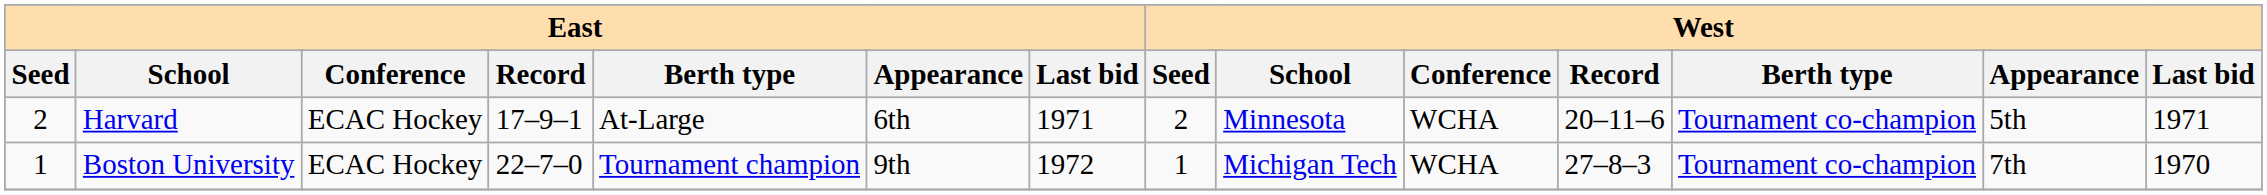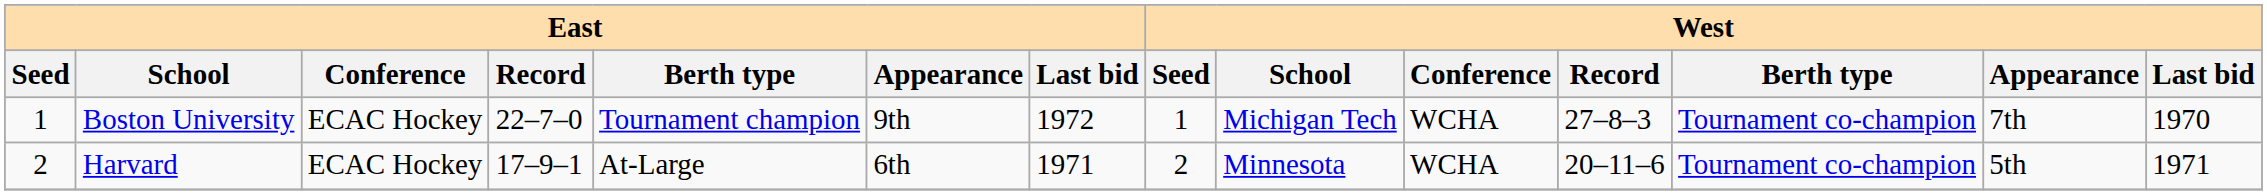rows swapped: Boston University <-> Harvard
